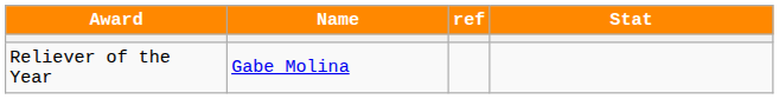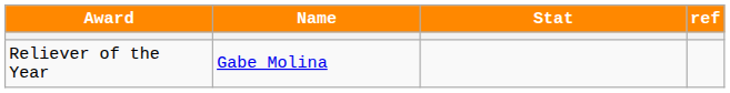columns swapped: Stat <-> ref
